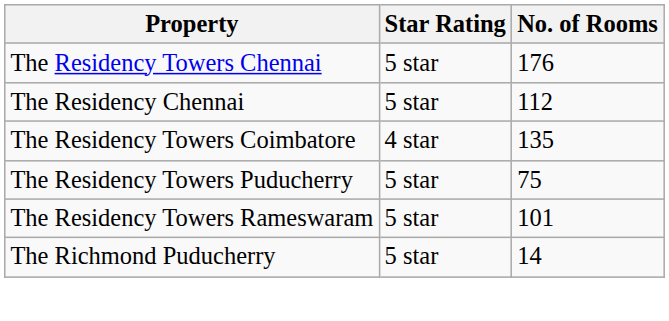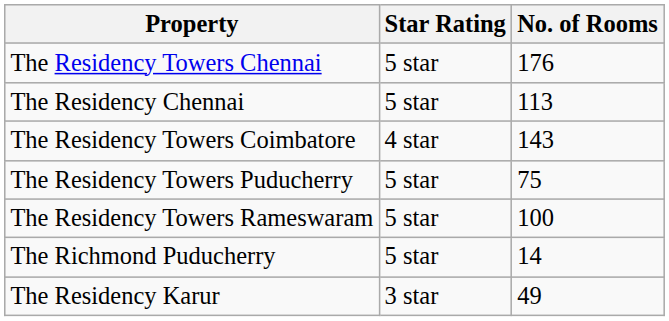The Residency Chennai | No. of Rooms: 112 -> 113
The Residency Towers Coimbatore | No. of Rooms: 135 -> 143
The Residency Towers Rameswaram | No. of Rooms: 101 -> 100
+ row: The Residency Karur | 3 star | 49
